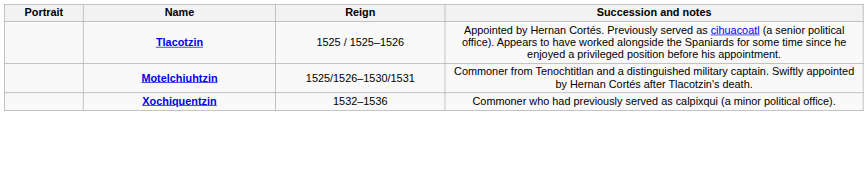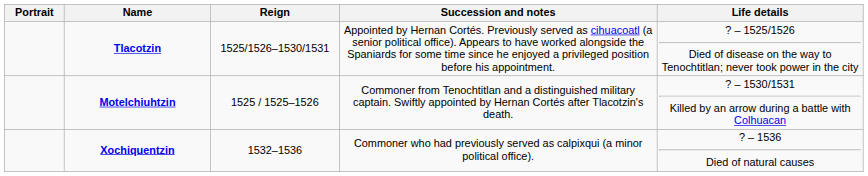+ column: Life details | ? – 1525/1526 Died of disease on the way to Tenochtitlan; never took power in the city | ? – 1530/1531 Killed by an arrow during a battle with Colhuacan | ? – 1536 Died of natural causes
Tlacotzin | Reign: 1525 / 1525–1526 -> 1525/1526–1530/1531
Motelchiuhtzin | Reign: 1525/1526–1530/1531 -> 1525 / 1525–1526
